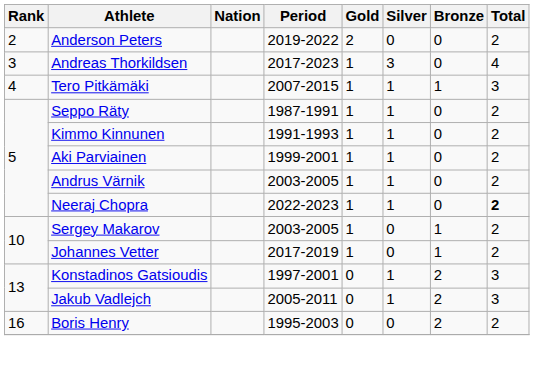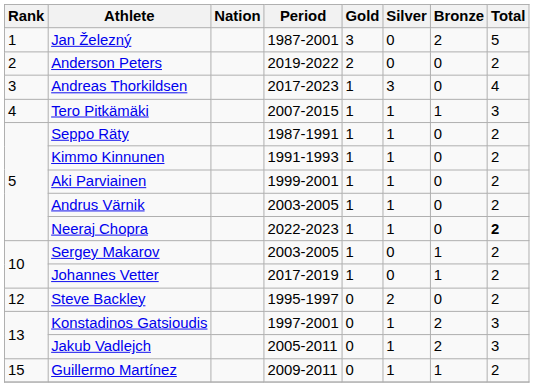+ row: 1 | Jan Železný | 1987-2001 | 3 | 0 | 2 | 5
+ row: 12 | Steve Backley | 1995-1997 | 0 | 2 | 0 | 2
+ row: 15 | Guillermo Martínez | 2009-2011 | 0 | 1 | 1 | 2
- row: 16 | Boris Henry | 1995-2003 | 0 | 0 | 2 | 2
